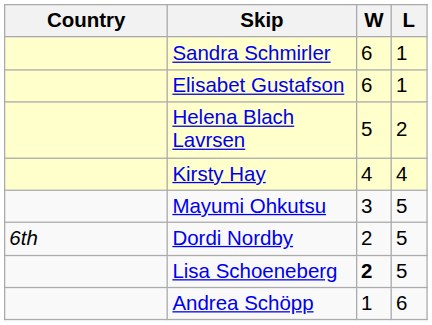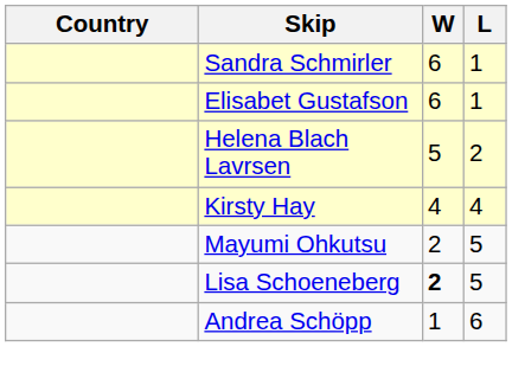Mayumi Ohkutsu | W: 3 -> 2
- row: 6th | Dordi Nordby | 2 | 5
